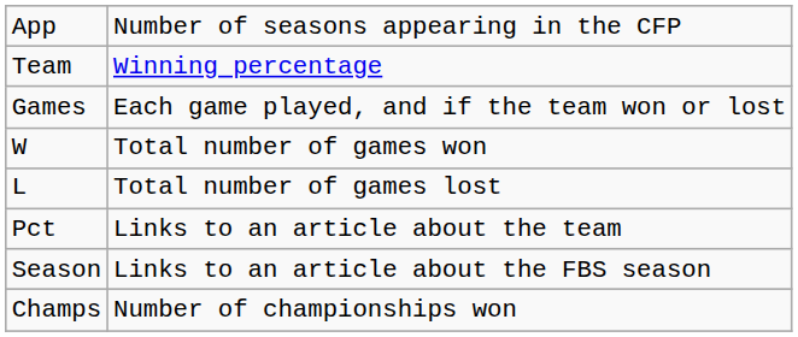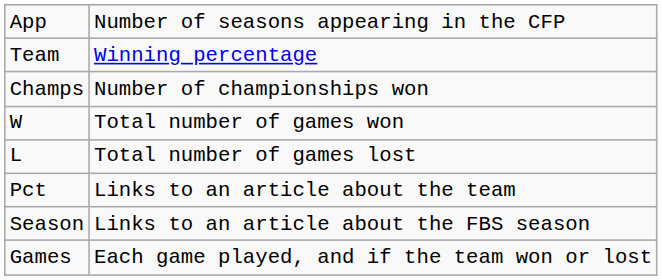rows swapped: Champs <-> Games
